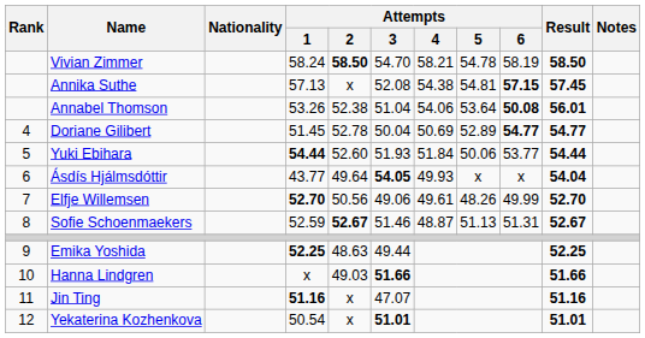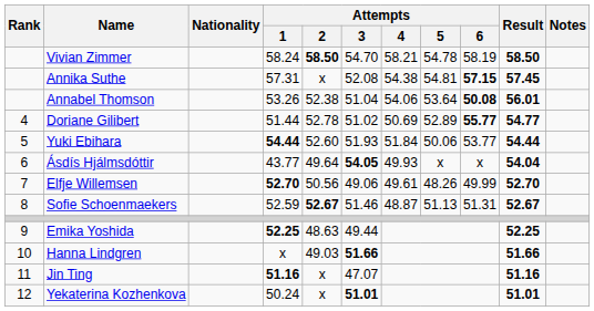Annika Suthe | Attempts / 1: 57.13 -> 57.31
Doriane Gilibert | Attempts / 1: 51.45 -> 51.44
Doriane Gilibert | Attempts / 3: 50.04 -> 51.02
Doriane Gilibert | Attempts / 6: 54.77 -> 55.77
Yekaterina Kozhenkova | Attempts / 1: 50.54 -> 50.24
